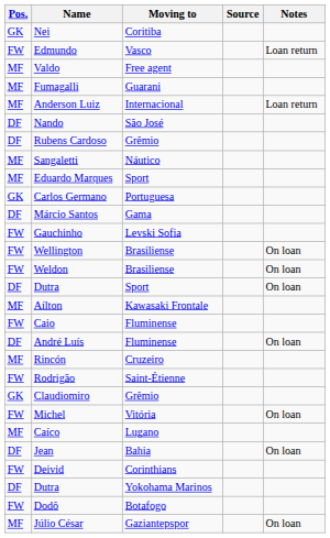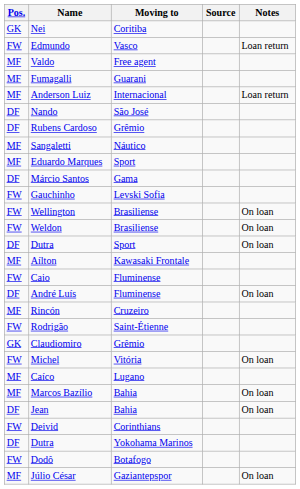- row: GK | Carlos Germano | Portuguesa
+ row: MF | Marcos Bazílio | Bahia | On loan
